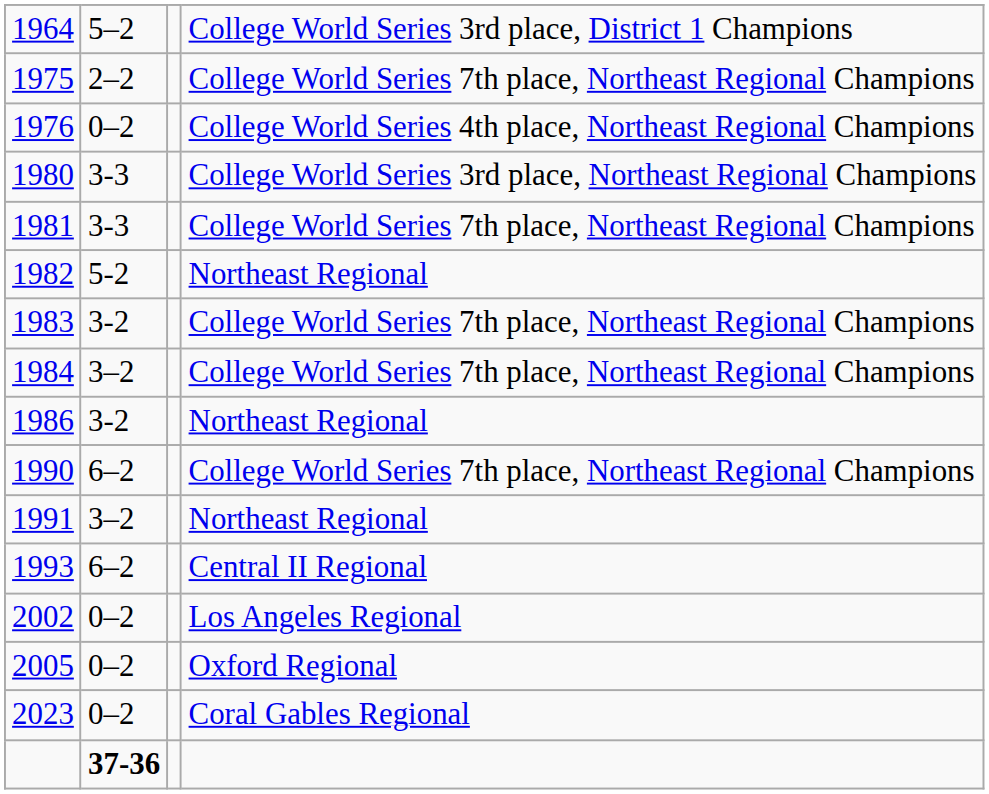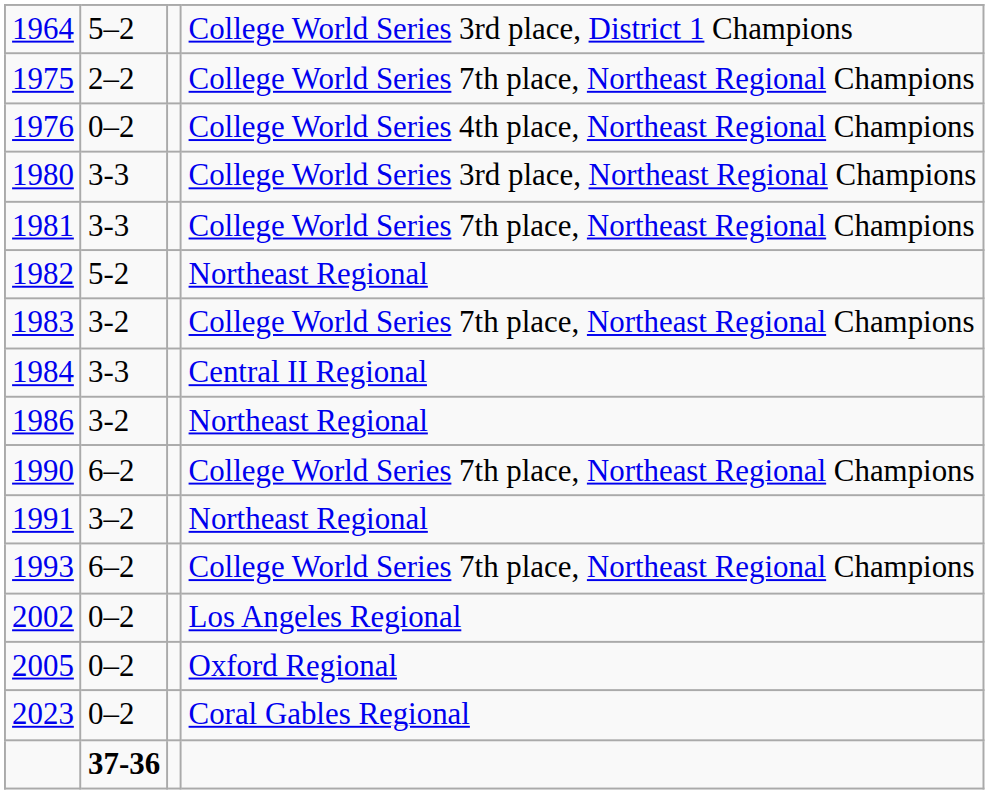1984 | column 2: 3–2 -> 3-3
1984 | column 4: College World Series 7th place, Northeast Regional Champions -> Central II Regional
1993 | column 4: Central II Regional -> College World Series 7th place, Northeast Regional Champions
